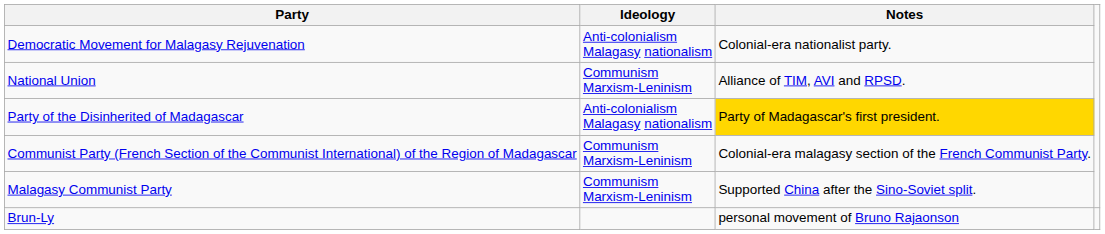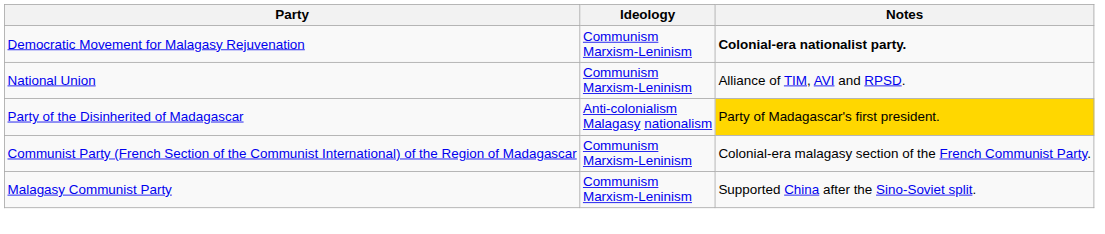Democratic Movement for Malagasy Rejuvenation | Ideology: Anti-colonialism Malagasy nationalism -> Communism Marxism-Leninism
Democratic Movement for Malagasy Rejuvenation | Notes: normal -> bold
- row: Brun-Ly | personal movement of Bruno Rajaonson
